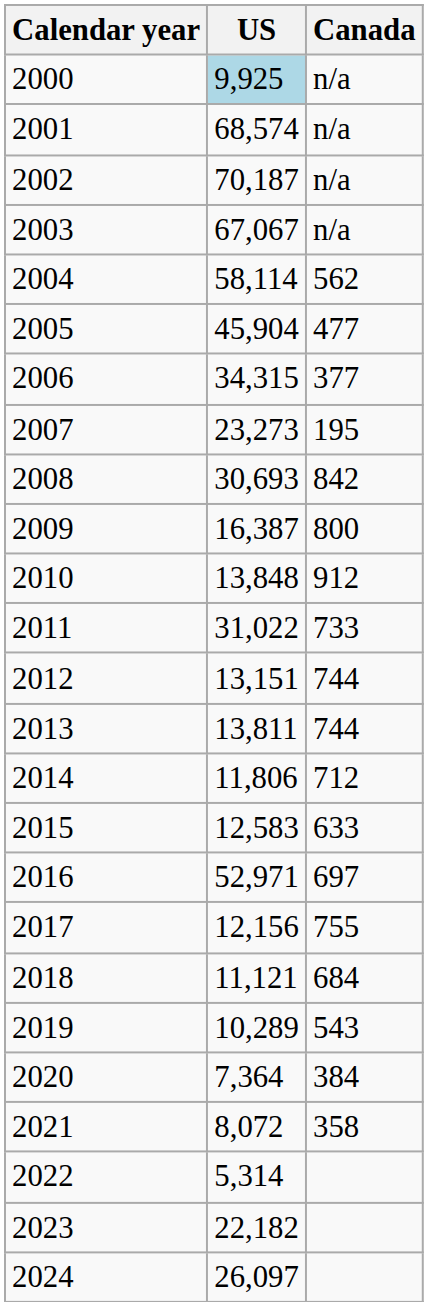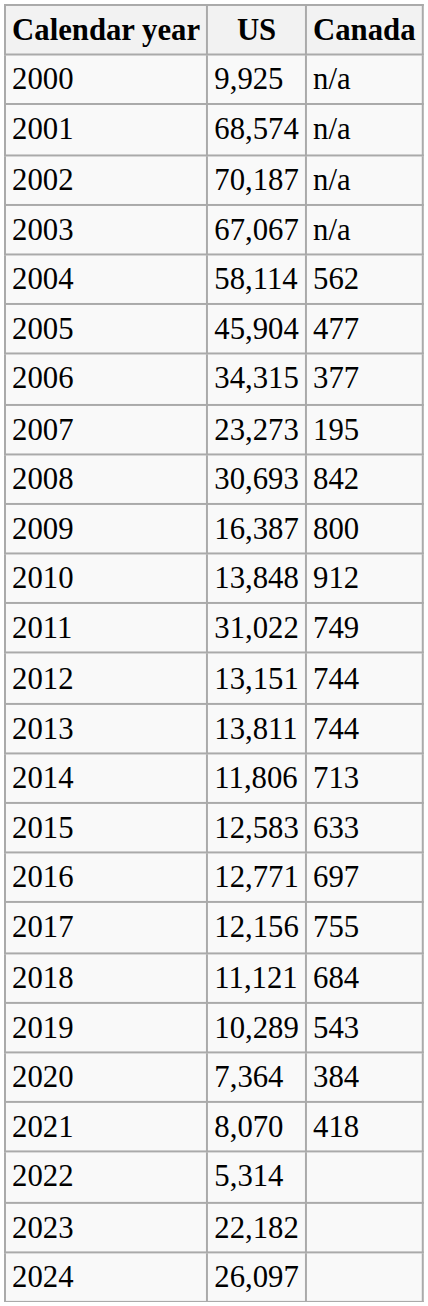2000 | US: lightblue background -> no background
2011 | Canada: 733 -> 749
2014 | Canada: 712 -> 713
2016 | US: 52,971 -> 12,771
2021 | US: 8,072 -> 8,070
2021 | Canada: 358 -> 418
